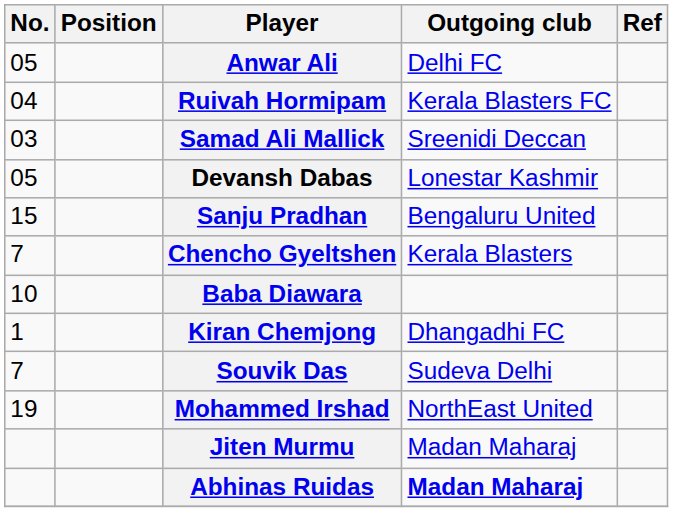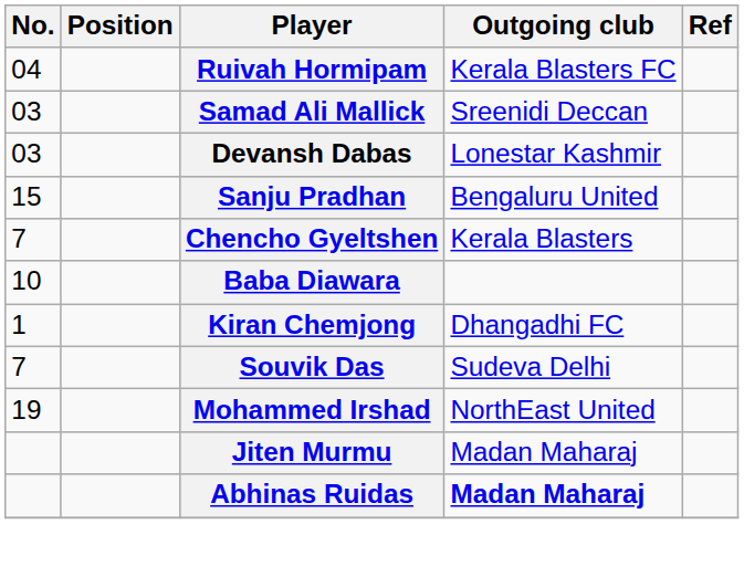- row: 05 | Anwar Ali | Delhi FC
Devansh Dabas | No.: 05 -> 03
